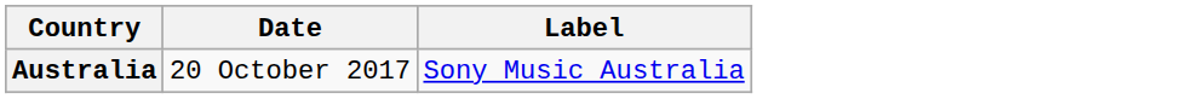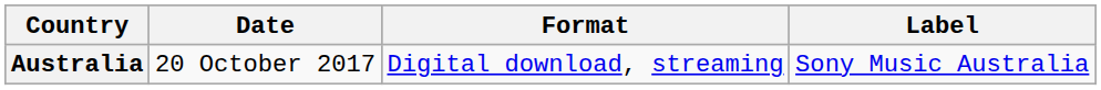+ column: Format | Digital download, streaming
